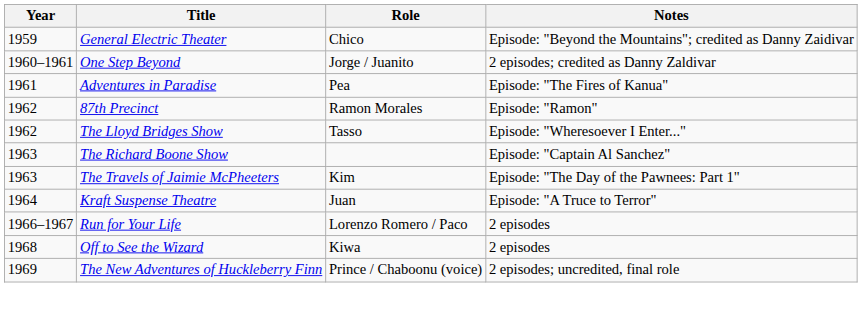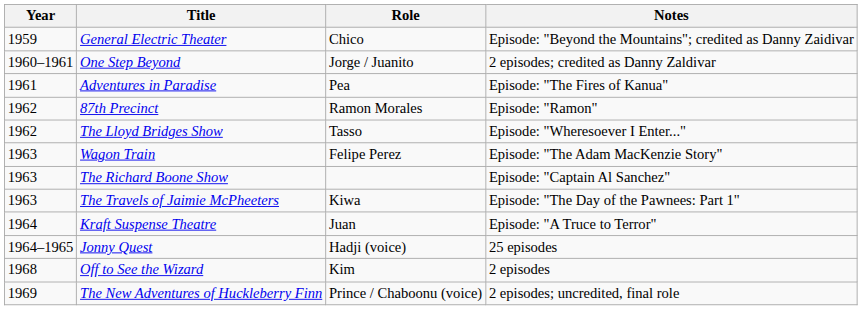+ row: 1963 | Wagon Train | Felipe Perez | Episode: "The Adam MacKenzie Story"
The Travels of Jaimie McPheeters | Role: Kim -> Kiwa
+ row: 1964–1965 | Jonny Quest | Hadji (voice) | 25 episodes
- row: 1966–1967 | Run for Your Life | Lorenzo Romero / Paco | 2 episodes
Off to See the Wizard | Role: Kiwa -> Kim
